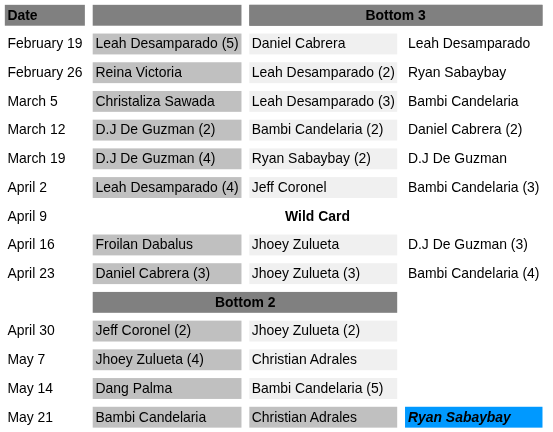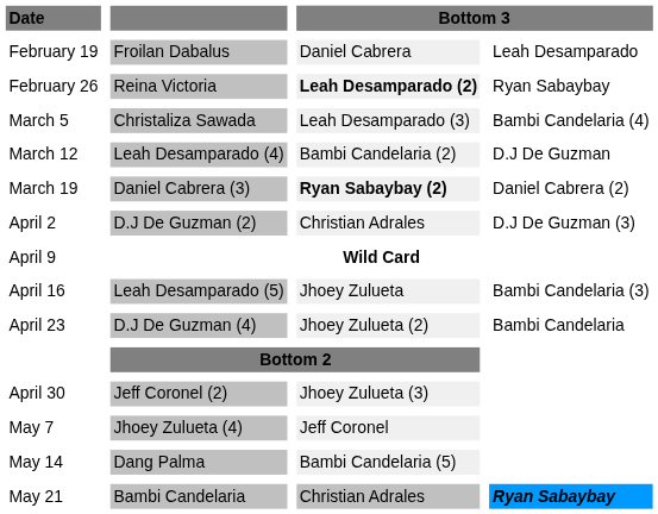February 19 | column 2: Leah Desamparado (5) -> Froilan Dabalus
February 26 | column 3: normal -> bold
March 5 | column 4: Bambi Candelaria -> Bambi Candelaria (4)
March 12 | column 2: D.J De Guzman (2) -> Leah Desamparado (4)
March 12 | column 4: Daniel Cabrera (2) -> D.J De Guzman
March 19 | column 2: D.J De Guzman (4) -> Daniel Cabrera (3)
March 19 | column 3: normal -> bold
March 19 | column 4: D.J De Guzman -> Daniel Cabrera (2)
April 2 | column 2: Leah Desamparado (4) -> D.J De Guzman (2)
April 2 | column 3: Jeff Coronel -> Christian Adrales
April 2 | column 4: Bambi Candelaria (3) -> D.J De Guzman (3)
April 16 | column 2: Froilan Dabalus -> Leah Desamparado (5)
April 16 | column 4: D.J De Guzman (3) -> Bambi Candelaria (3)
April 23 | column 2: Daniel Cabrera (3) -> D.J De Guzman (4)
April 23 | column 3: Jhoey Zulueta (3) -> Jhoey Zulueta (2)
April 23 | column 4: Bambi Candelaria (4) -> Bambi Candelaria
April 30 | column 3: Jhoey Zulueta (2) -> Jhoey Zulueta (3)
May 7 | column 3: Christian Adrales -> Jeff Coronel
